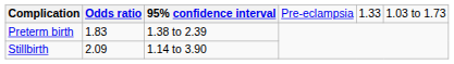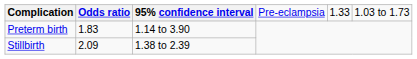Preterm birth | column 3: 1.38 to 2.39 -> 1.14 to 3.90
Stillbirth | column 3: 1.14 to 3.90 -> 1.38 to 2.39
